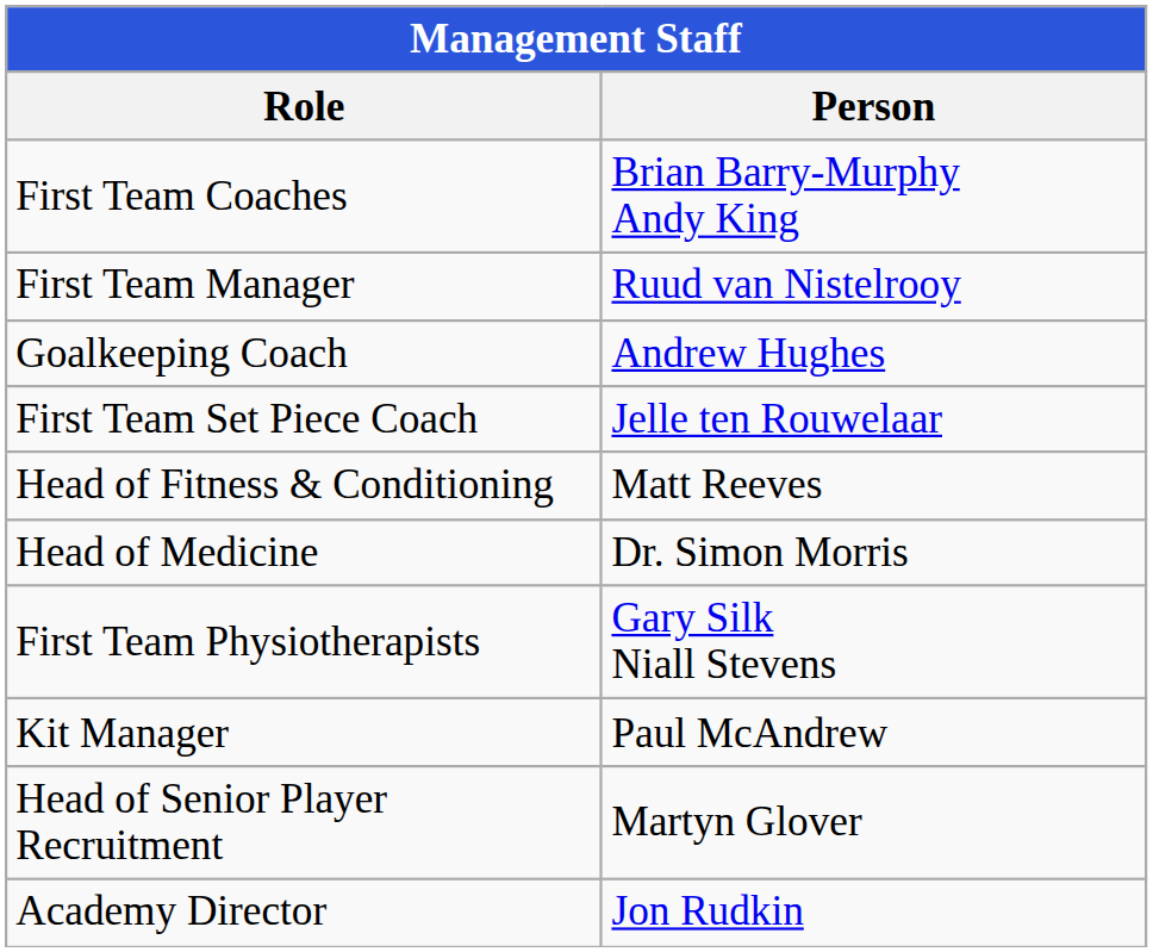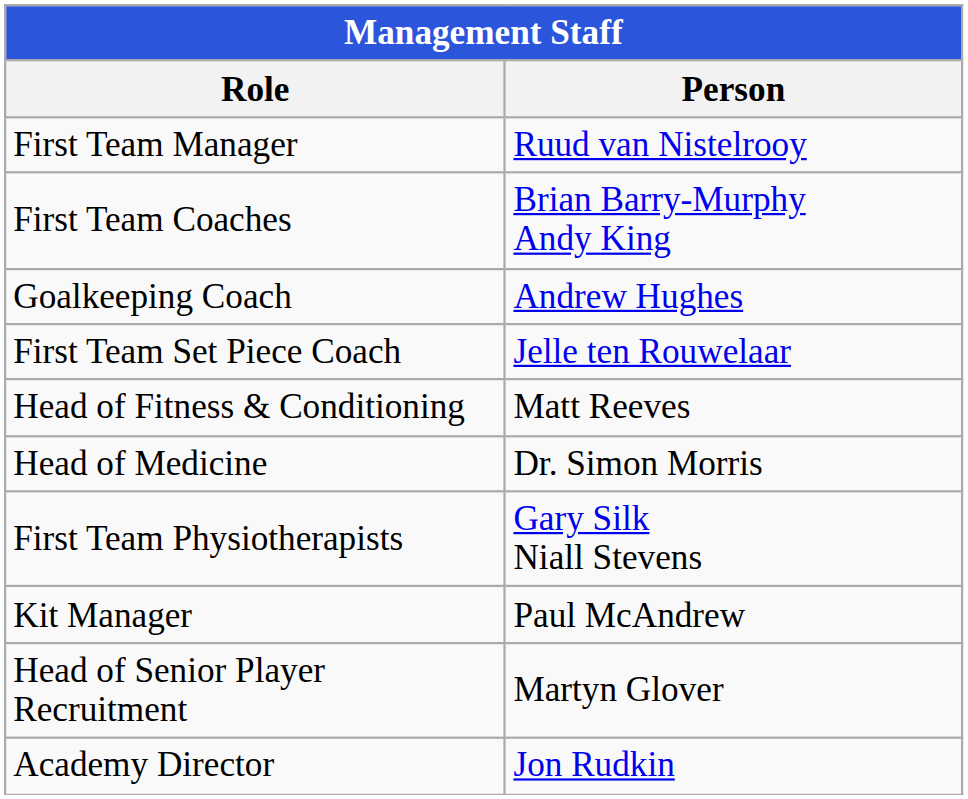rows swapped: First Team Manager <-> First Team Coaches
